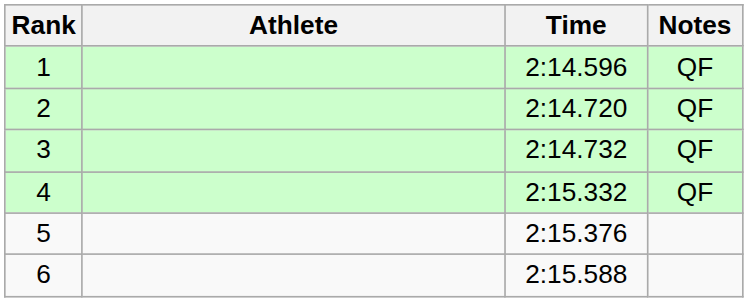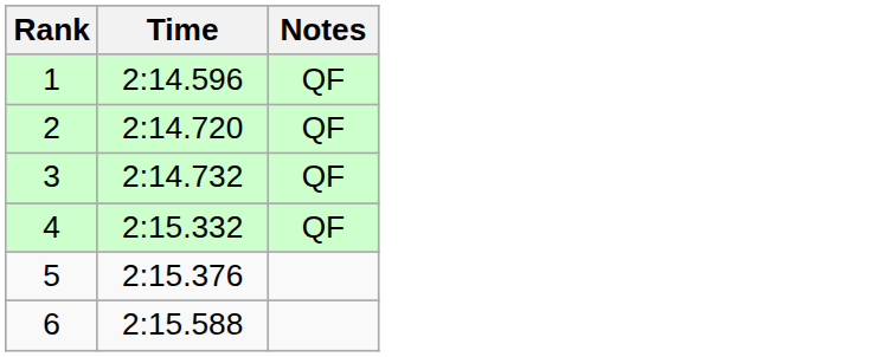- column: Athlete
